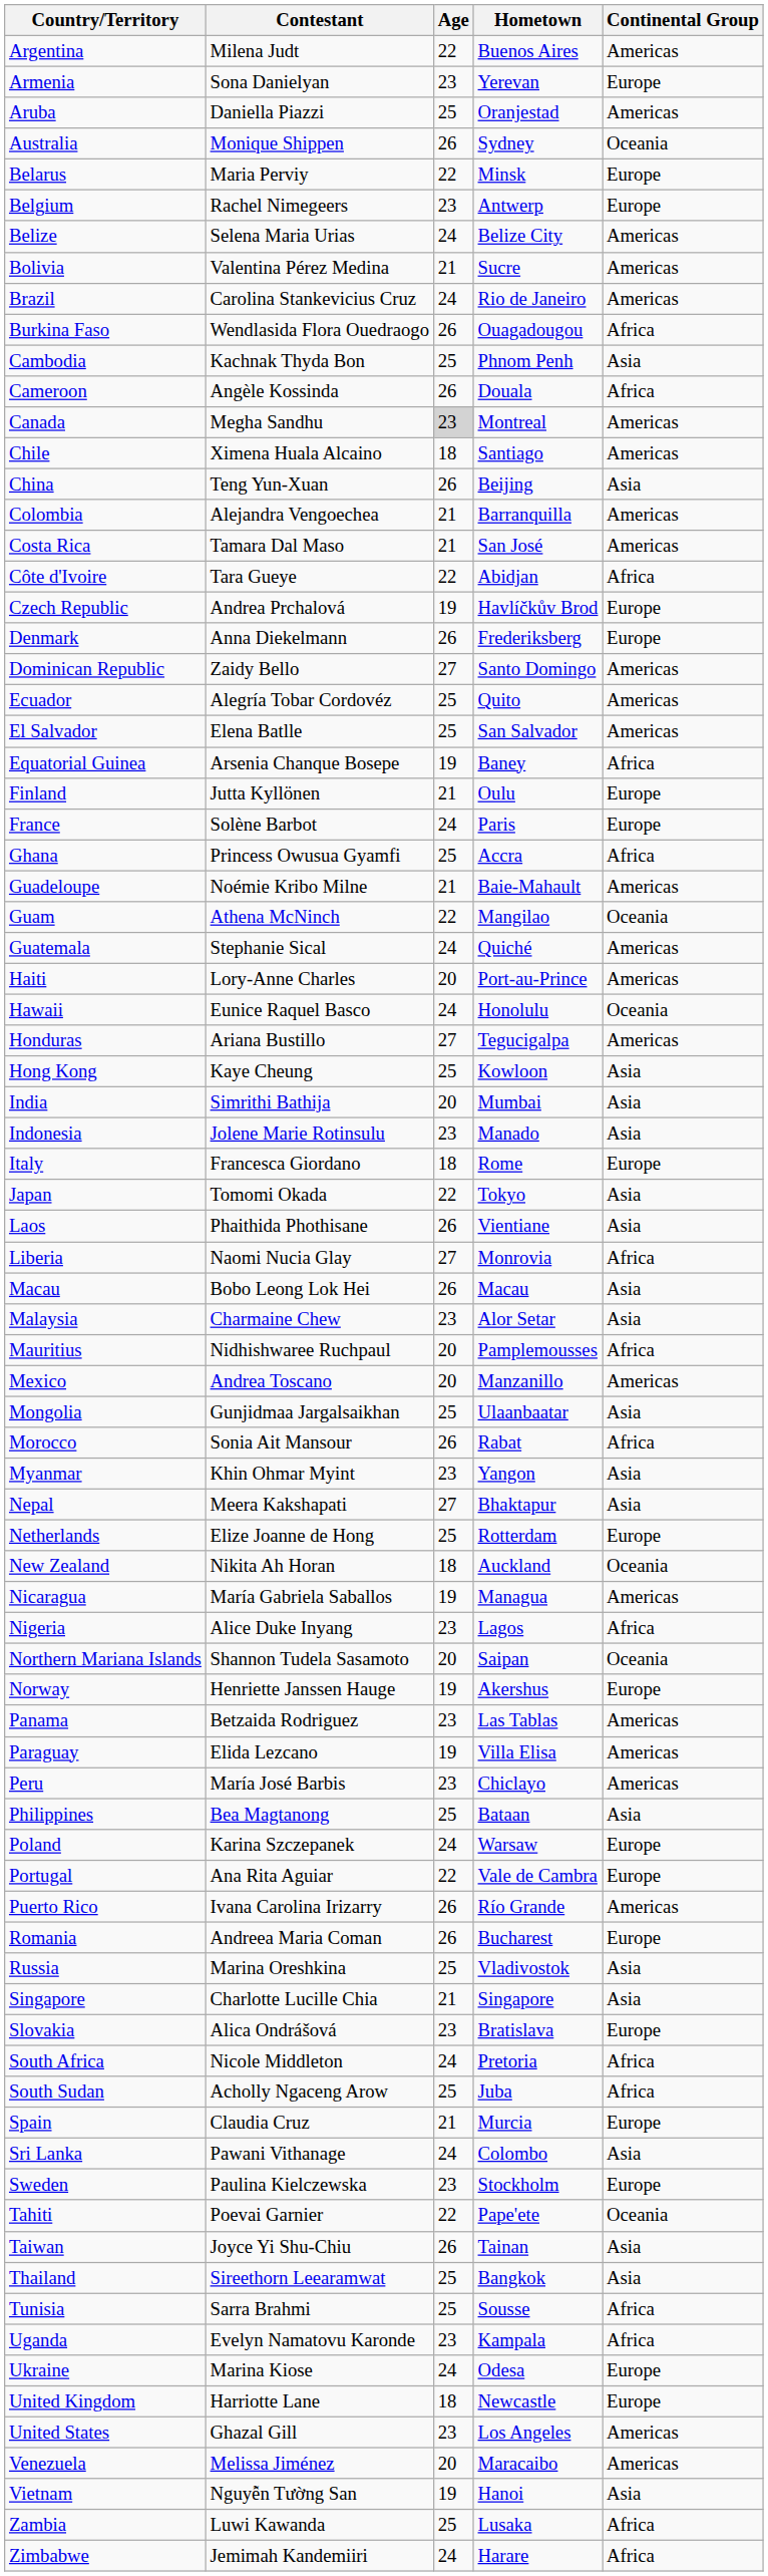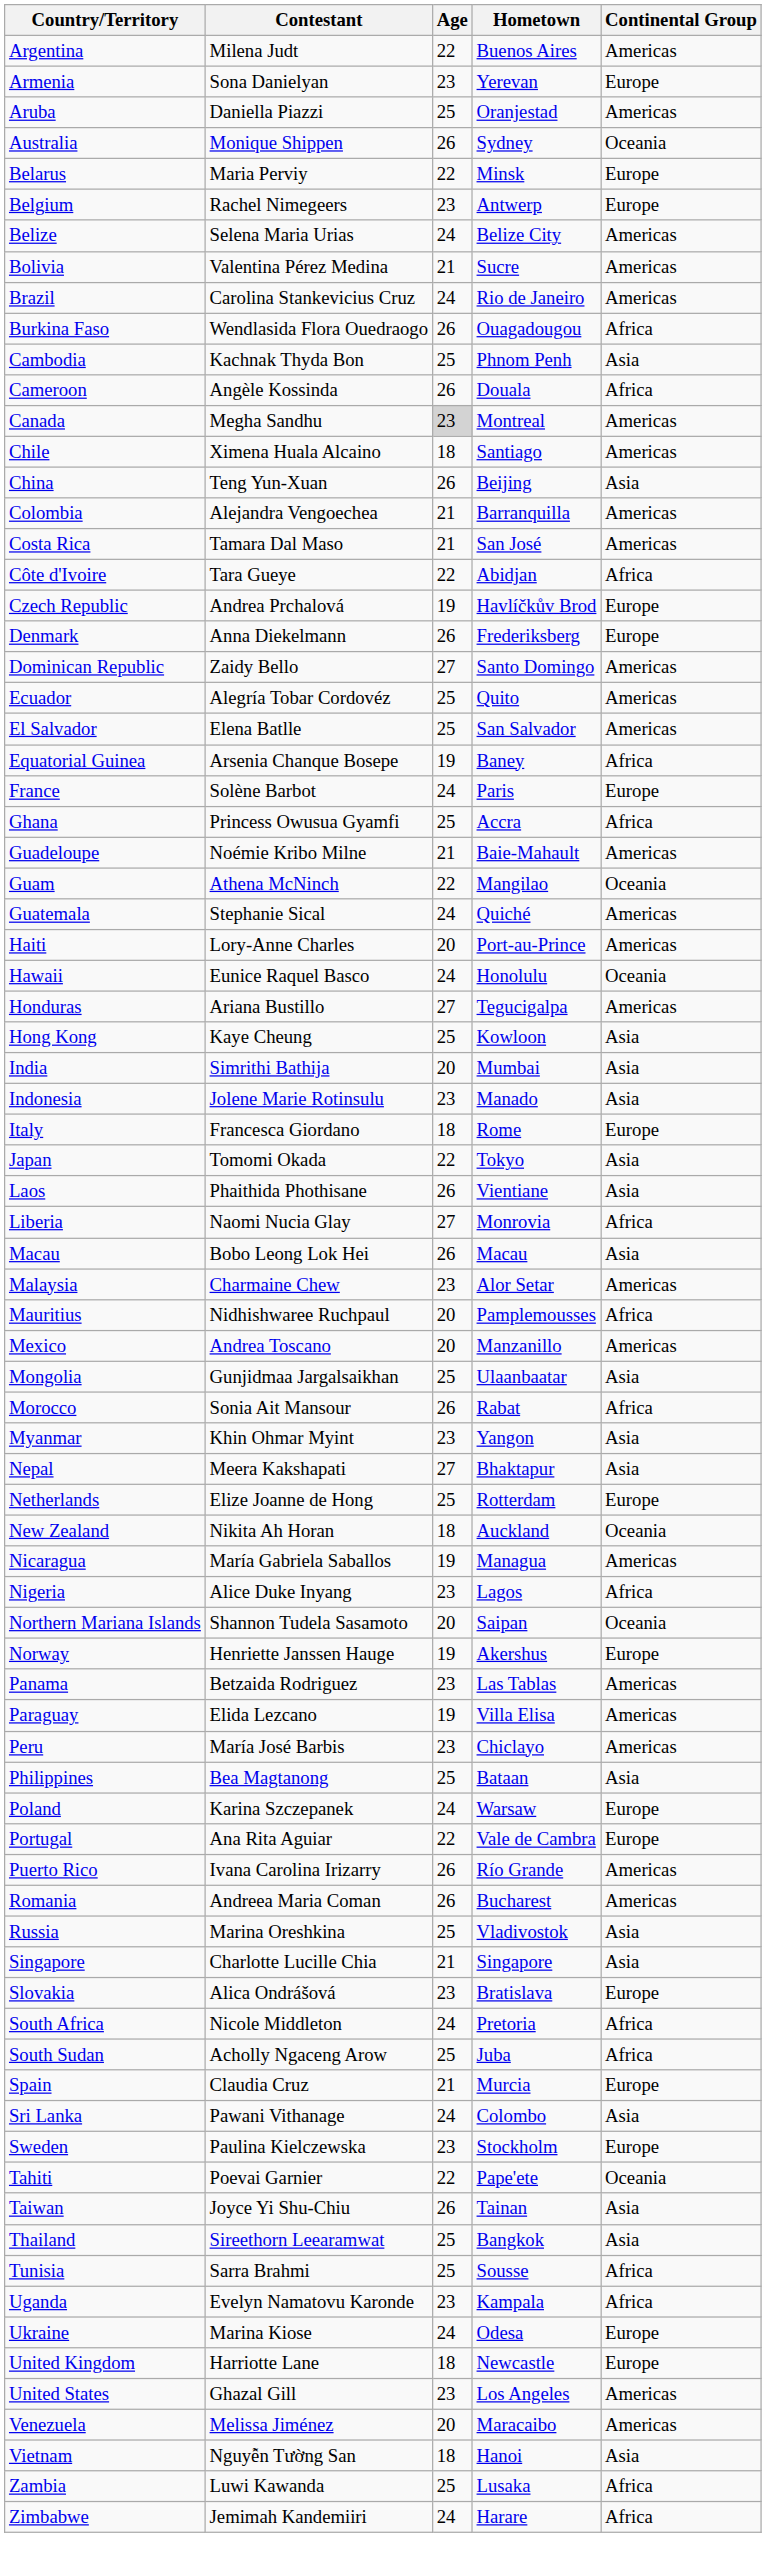- row: Finland | Jutta Kyllönen | 21 | Oulu | Europe
Malaysia | Continental Group: Asia -> Americas
Romania | Continental Group: Europe -> Americas
Vietnam | Age: 19 -> 18
